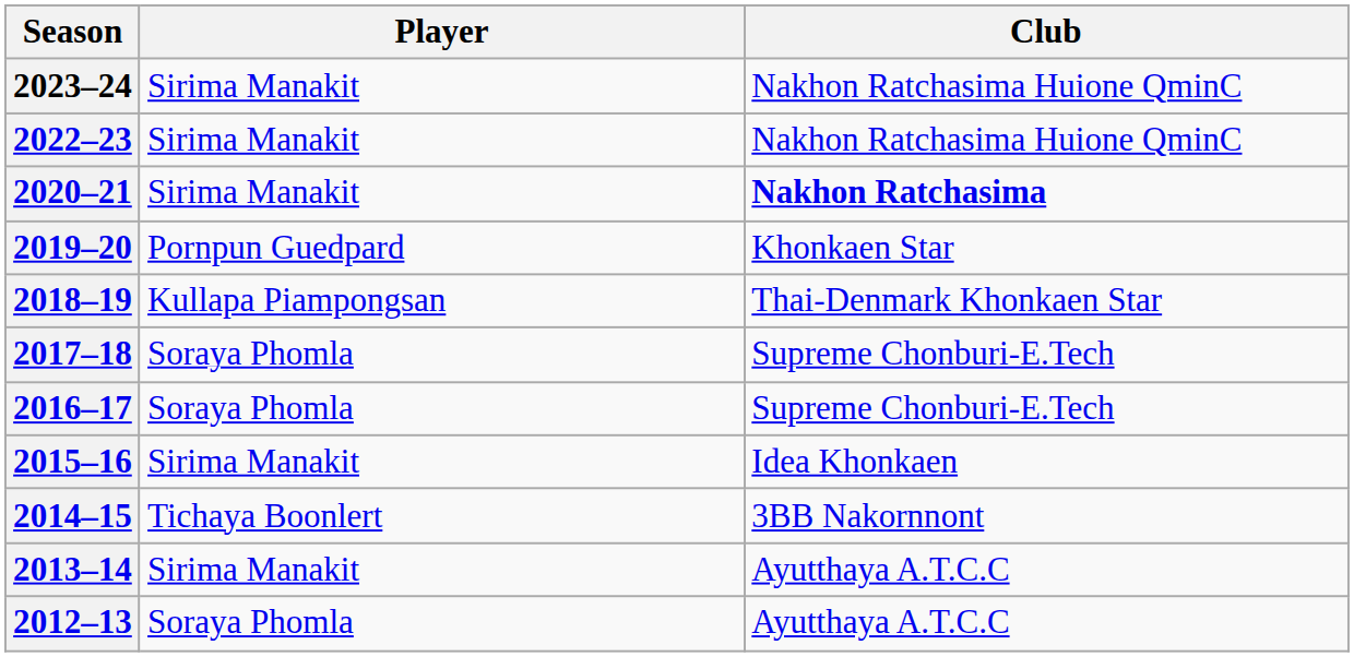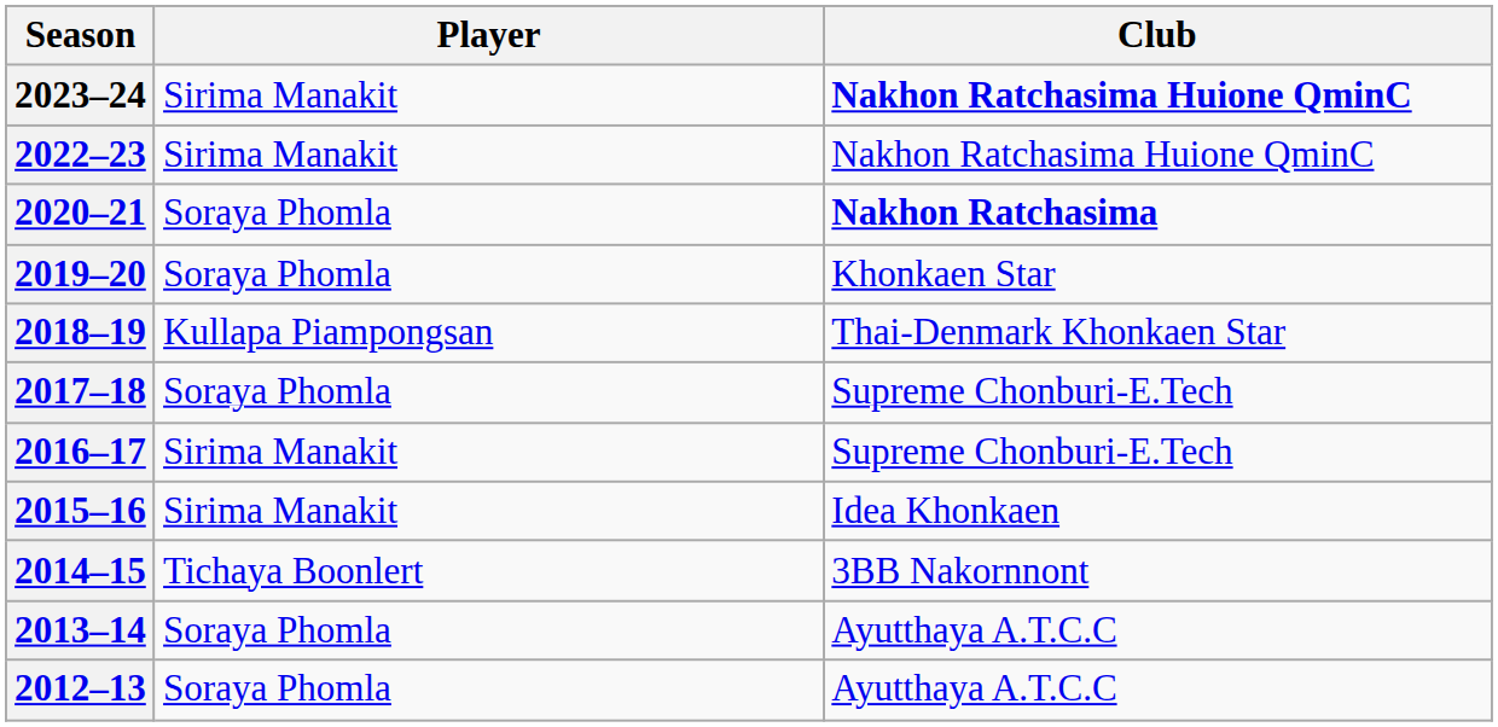2023–24 | Club: normal -> bold
2020–21 | Player: Sirima Manakit -> Soraya Phomla
2019–20 | Player: Pornpun Guedpard -> Soraya Phomla
2016–17 | Player: Soraya Phomla -> Sirima Manakit
2013–14 | Player: Sirima Manakit -> Soraya Phomla
